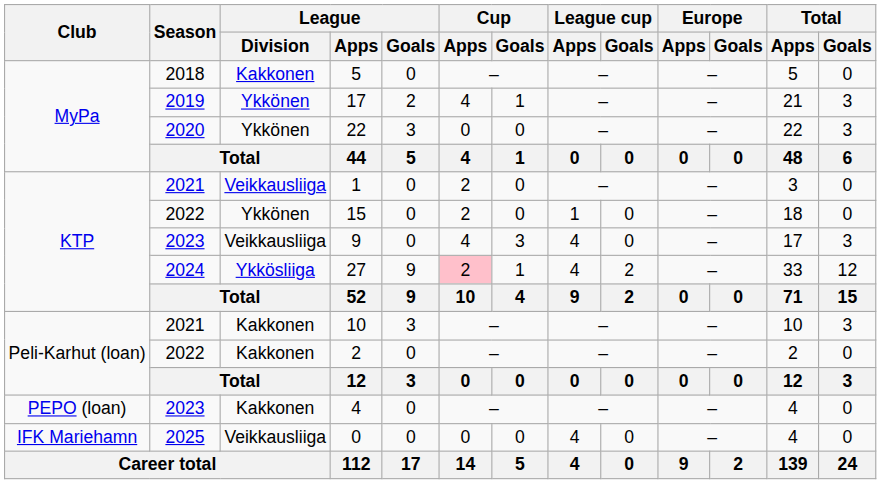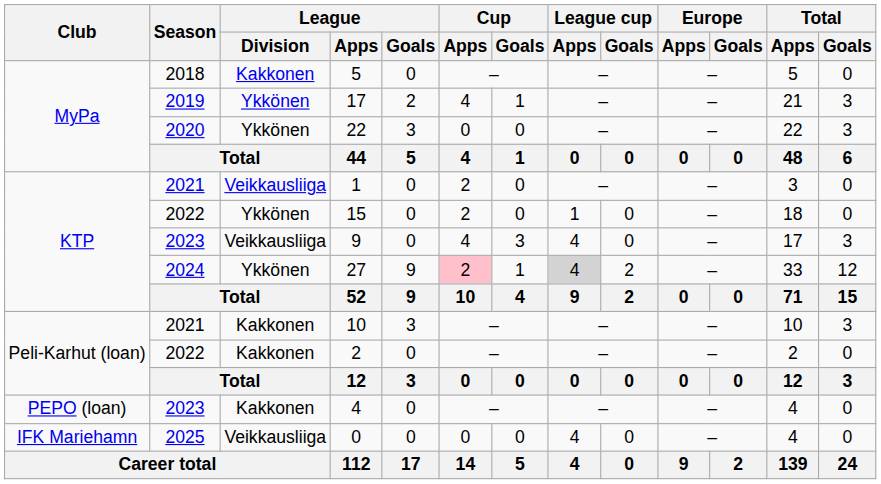27 | League / Division: Ykkösliiga -> Ykkönen
27 | League cup / Apps: no background -> lightgrey background
